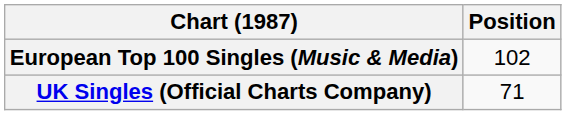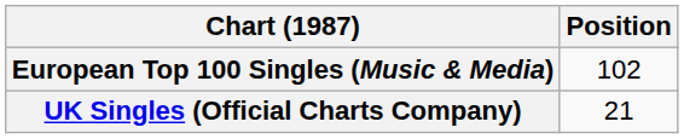UK Singles (Official Charts Company) | Position: 71 -> 21
